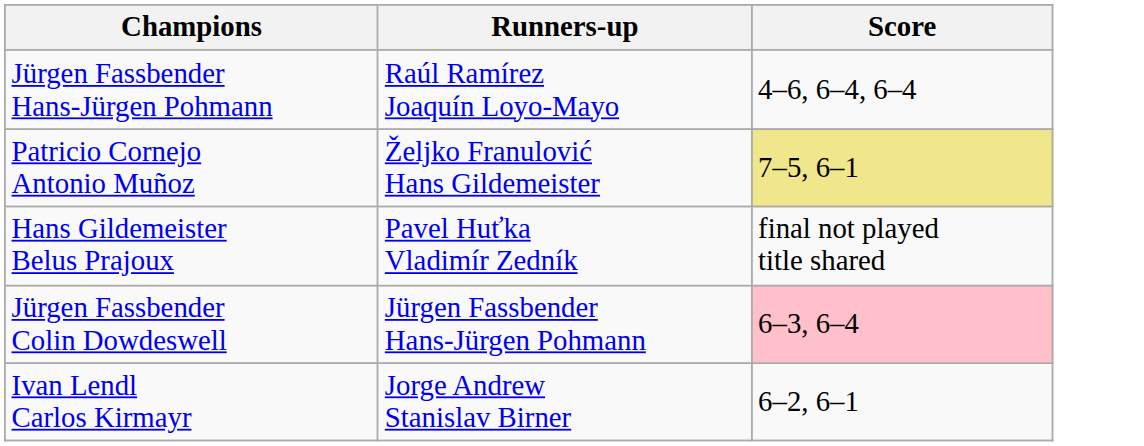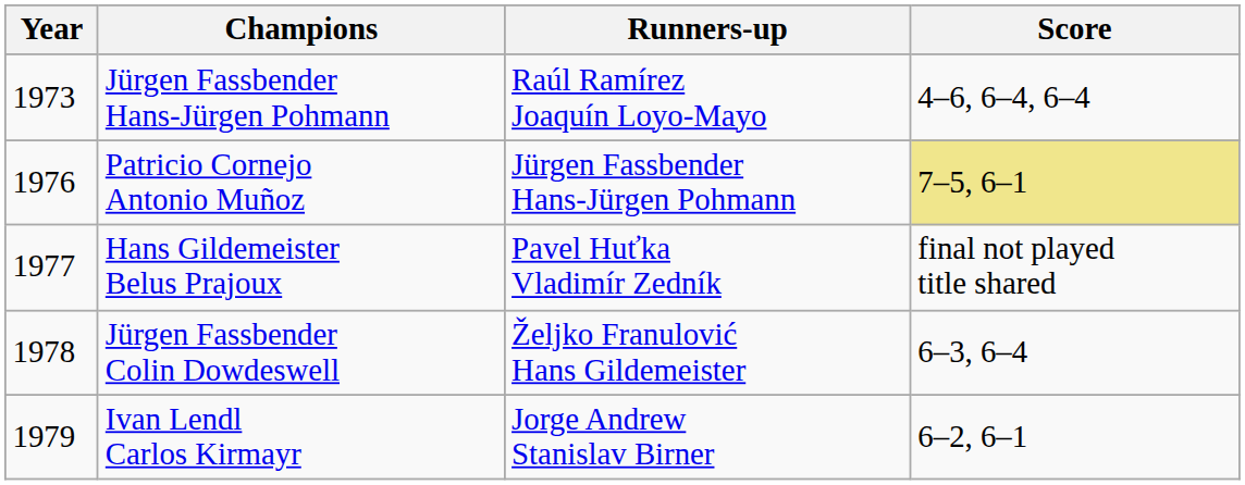+ column: Year | 1973 | 1976 | 1977 | 1978 | 1979
Patricio Cornejo Antonio Muñoz | Runners-up: Željko Franulović Hans Gildemeister -> Jürgen Fassbender Hans-Jürgen Pohmann
Jürgen Fassbender Colin Dowdeswell | Runners-up: Jürgen Fassbender Hans-Jürgen Pohmann -> Željko Franulović Hans Gildemeister
Jürgen Fassbender Colin Dowdeswell | Score: pink background -> no background
